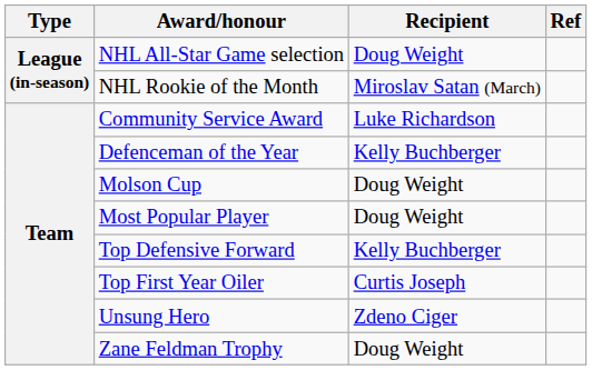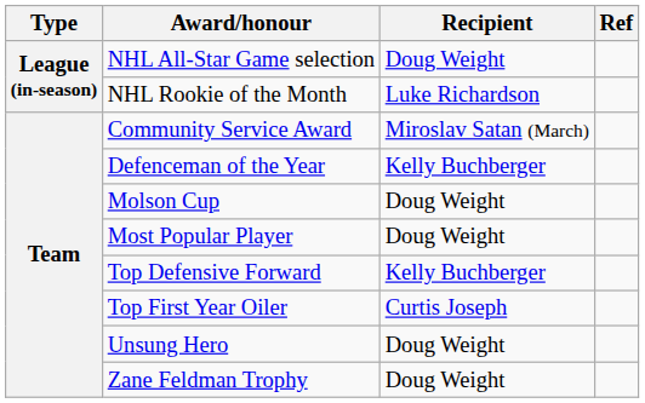NHL Rookie of the Month | Recipient: Miroslav Satan (March) -> Luke Richardson
Community Service Award | Recipient: Luke Richardson -> Miroslav Satan (March)
Unsung Hero | Recipient: Zdeno Ciger -> Doug Weight
